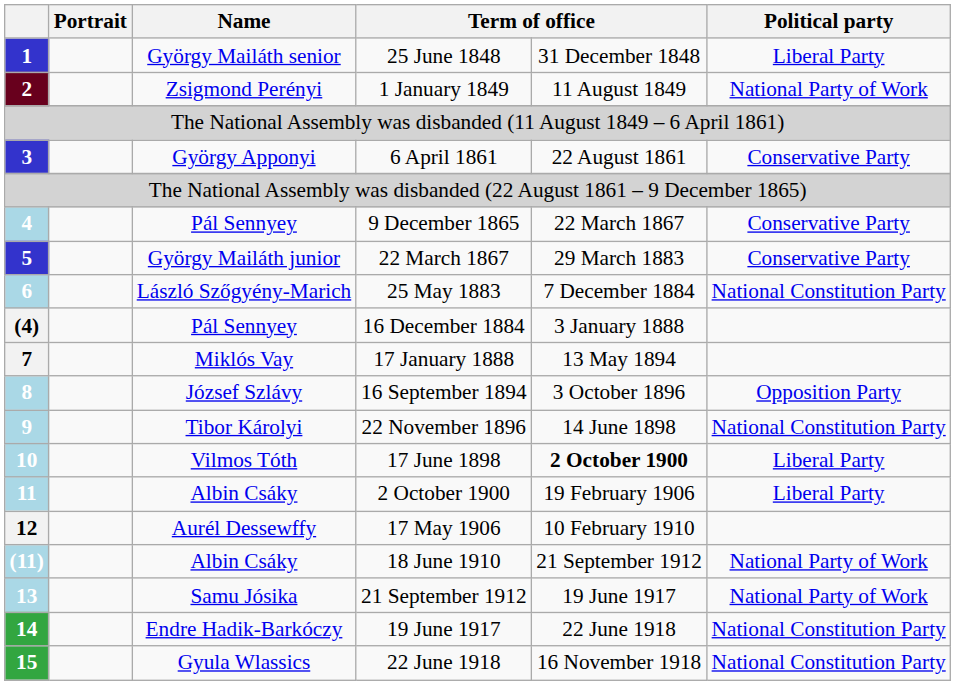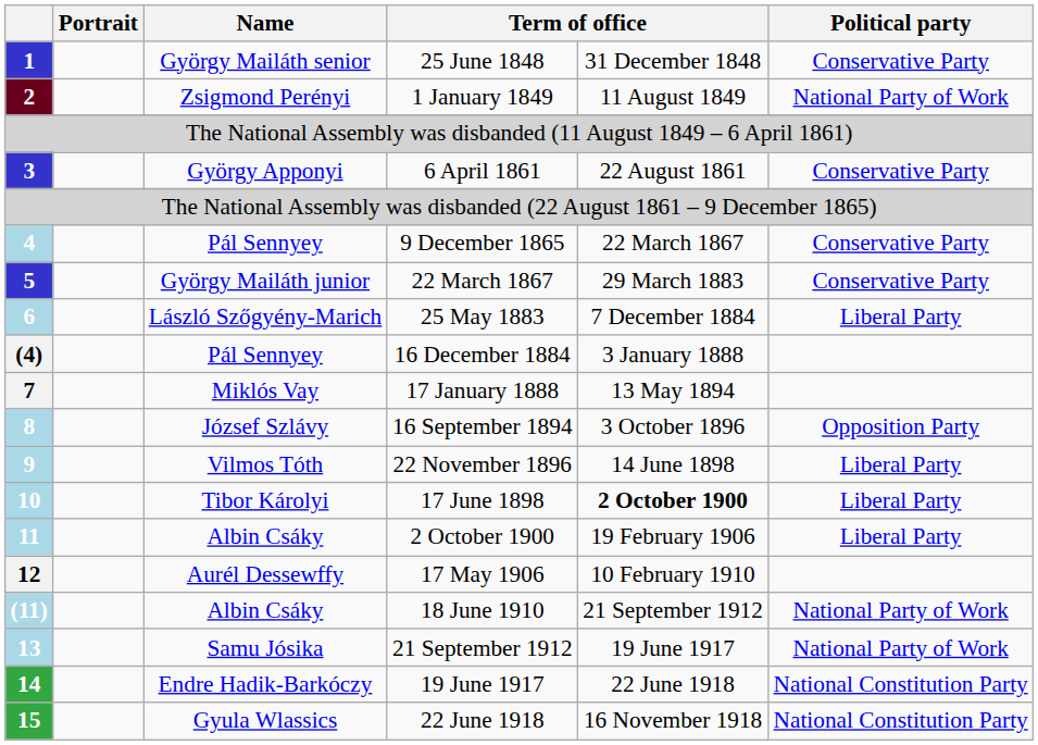25 June 1848 | Political party: Liberal Party -> Conservative Party
25 May 1883 | Political party: National Constitution Party -> Liberal Party
22 November 1896 | Name: Tibor Károlyi -> Vilmos Tóth
22 November 1896 | Political party: National Constitution Party -> Liberal Party
17 June 1898 | Name: Vilmos Tóth -> Tibor Károlyi
